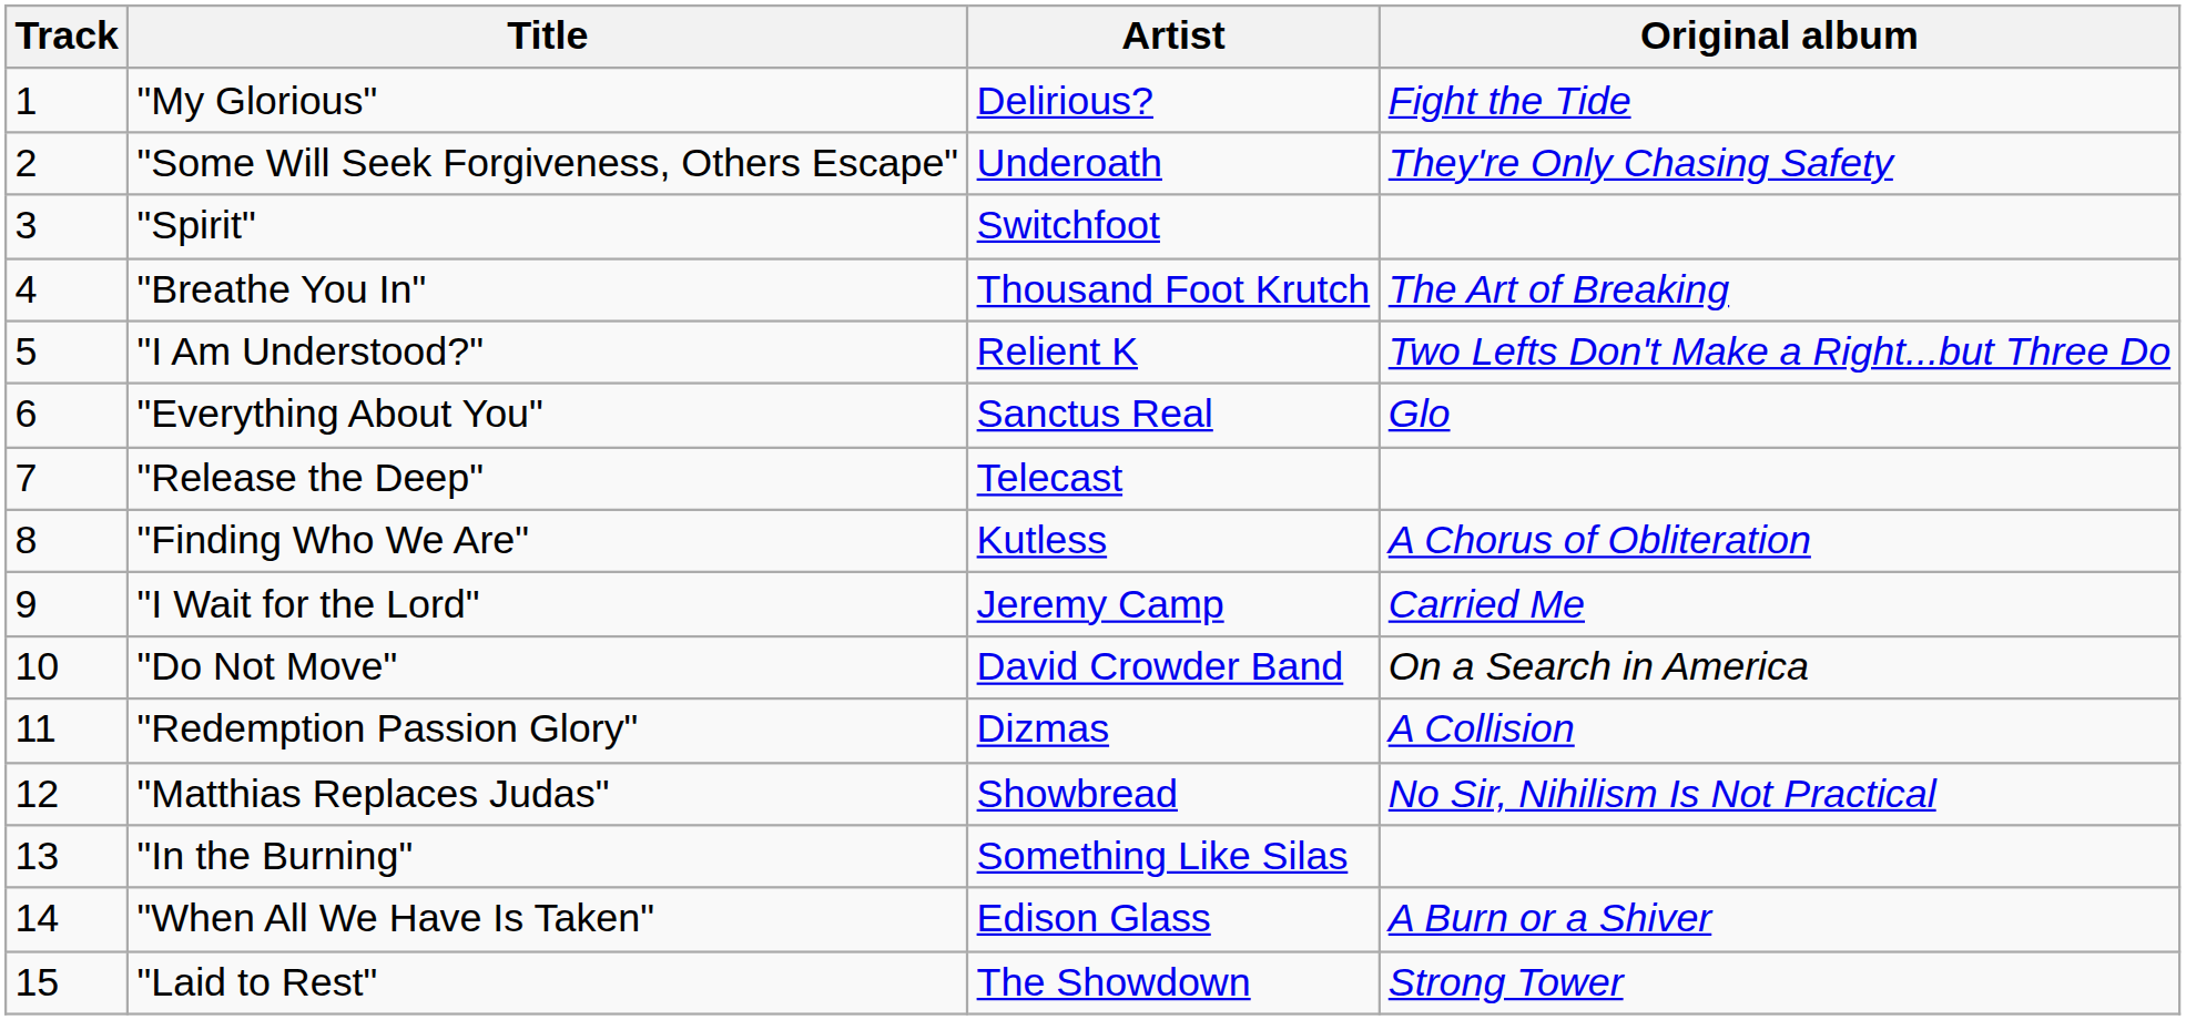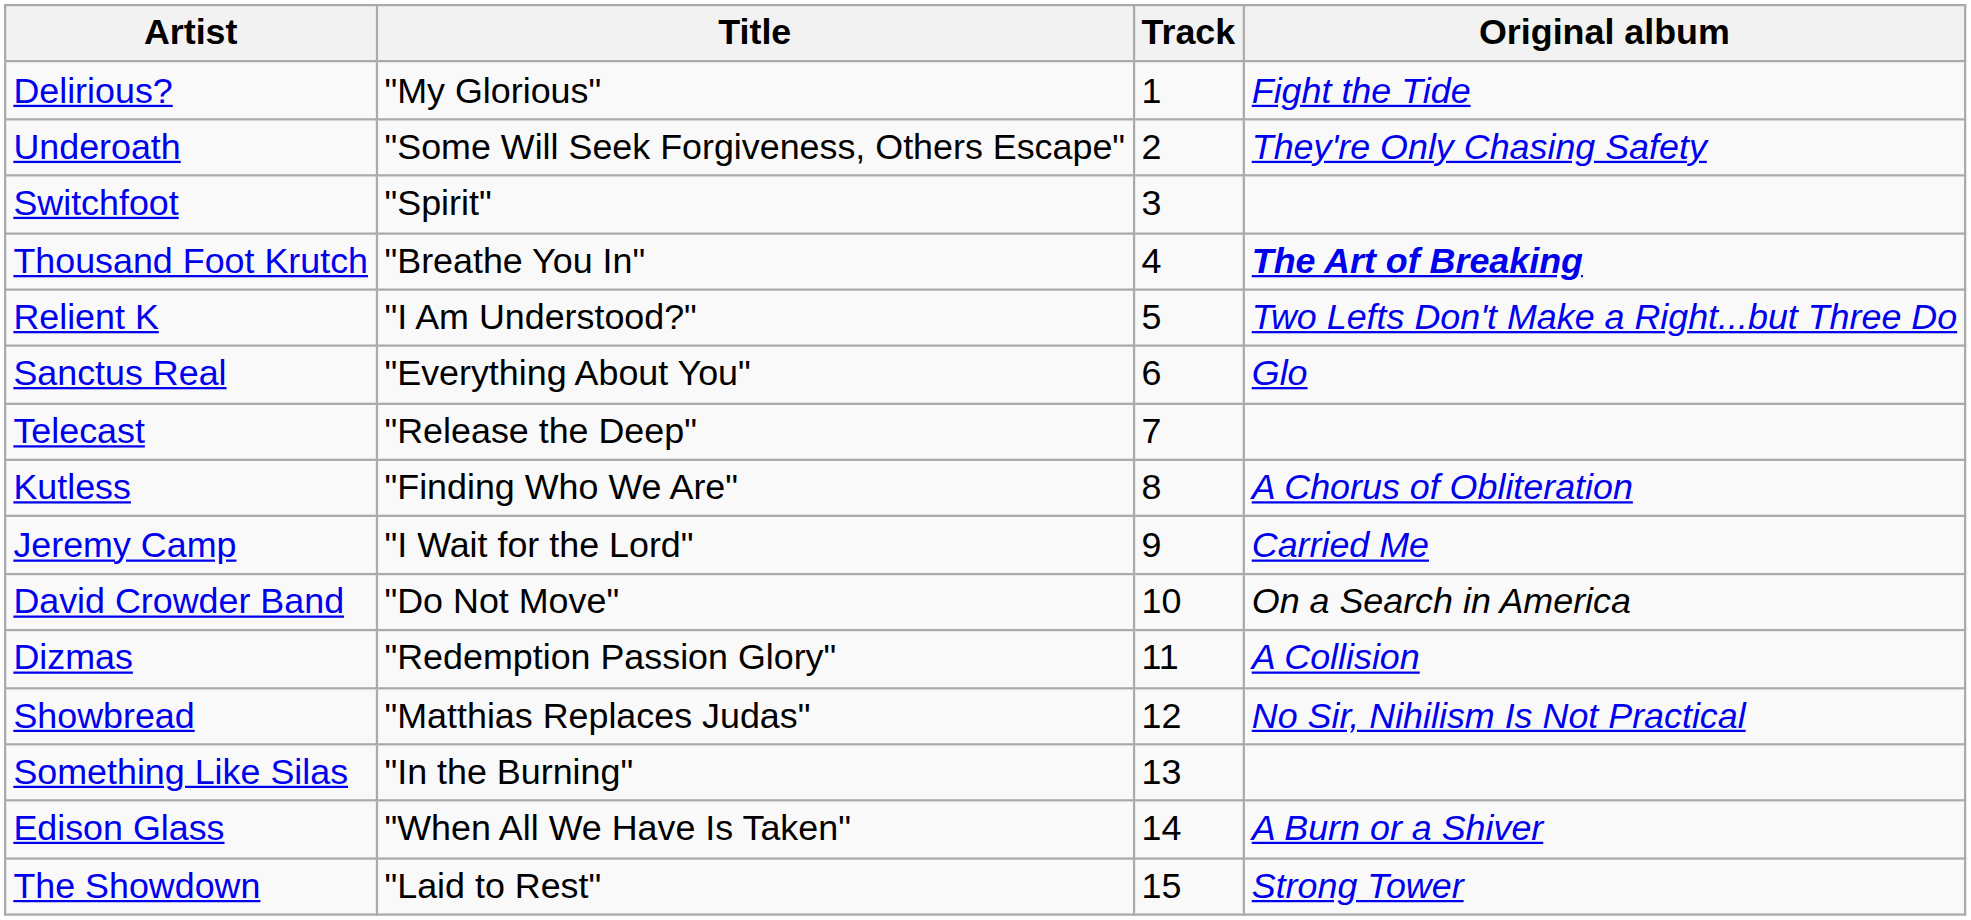columns swapped: Track <-> Artist
"Breathe You In" | Original album: normal -> bold
